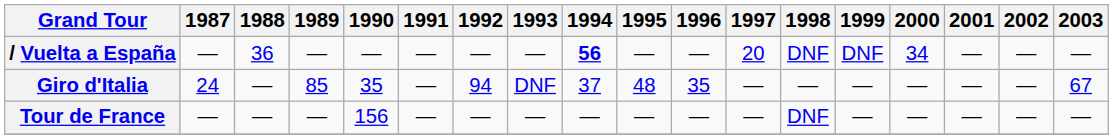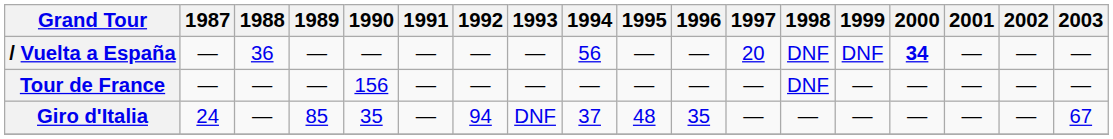/ Vuelta a España | 1994: bold -> normal
/ Vuelta a España | 2000: normal -> bold
rows swapped: Giro d'Italia <-> Tour de France
